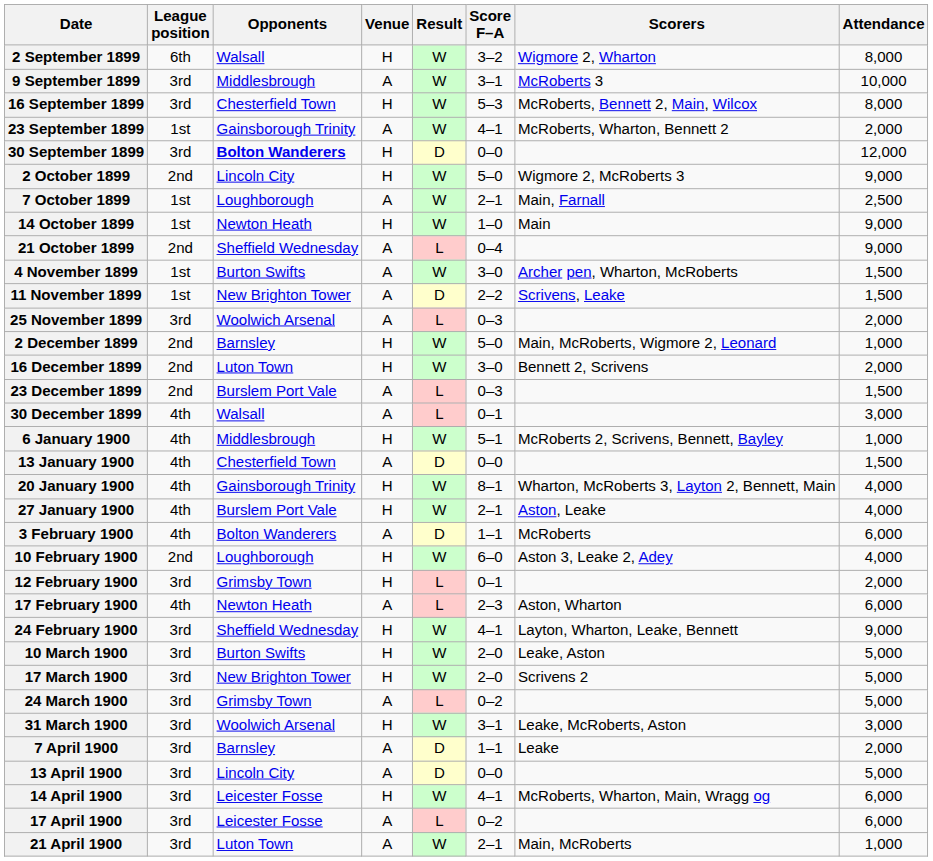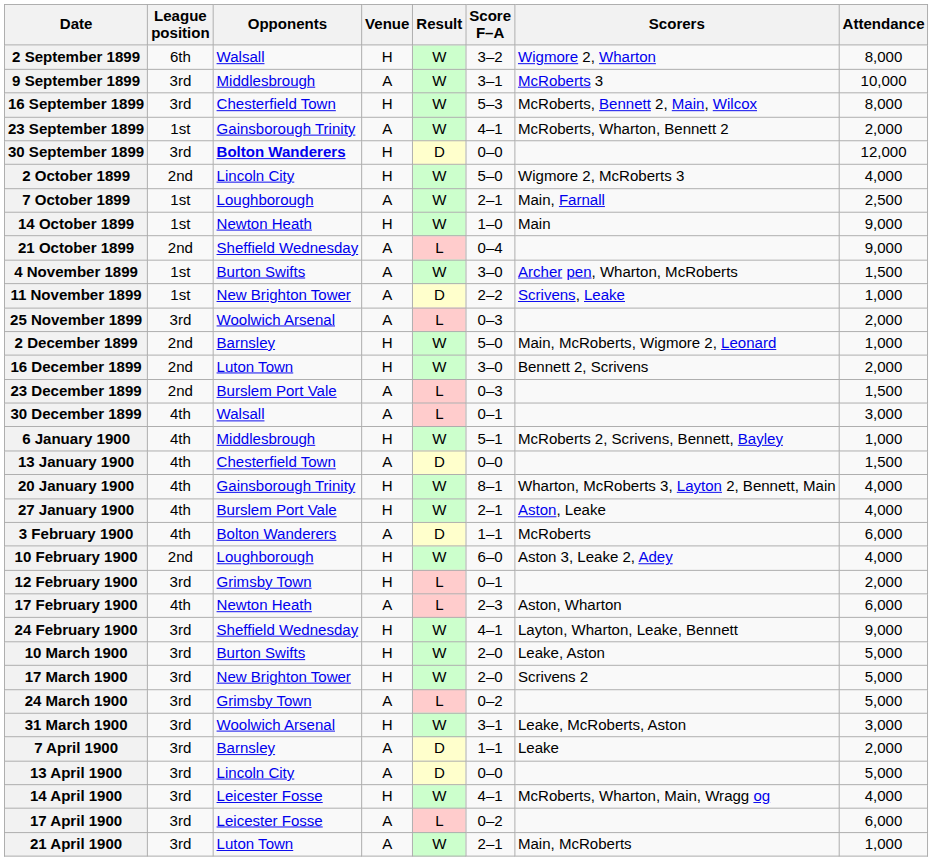2 October 1899 | Attendance: 9,000 -> 4,000
11 November 1899 | Attendance: 1,500 -> 1,000
14 April 1900 | Attendance: 6,000 -> 4,000
